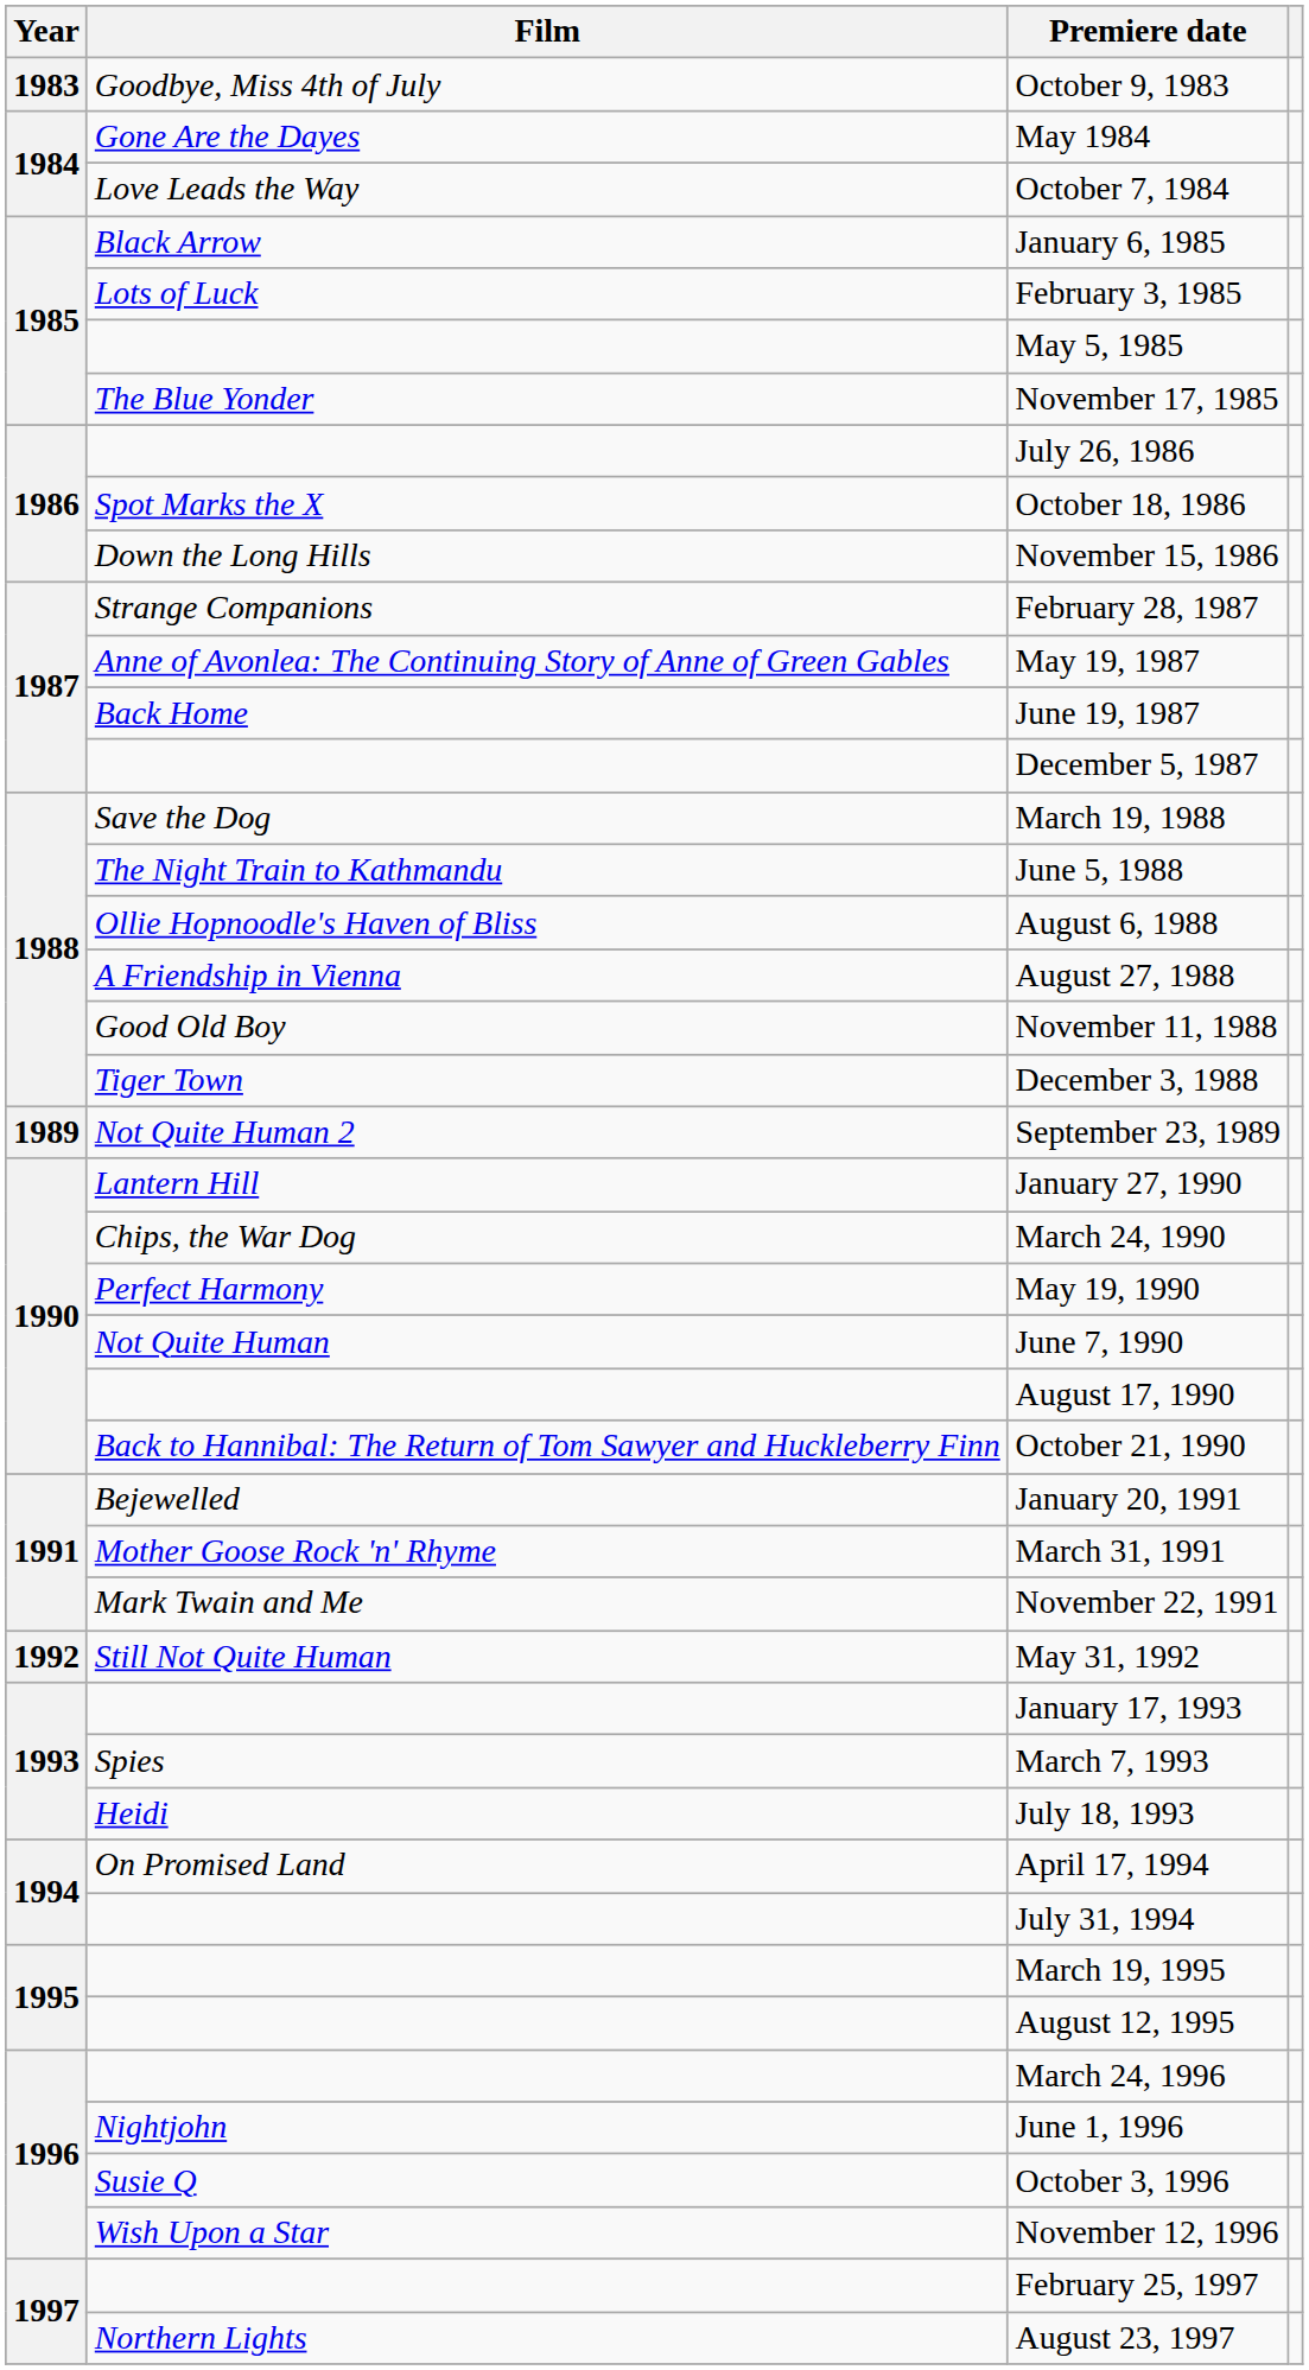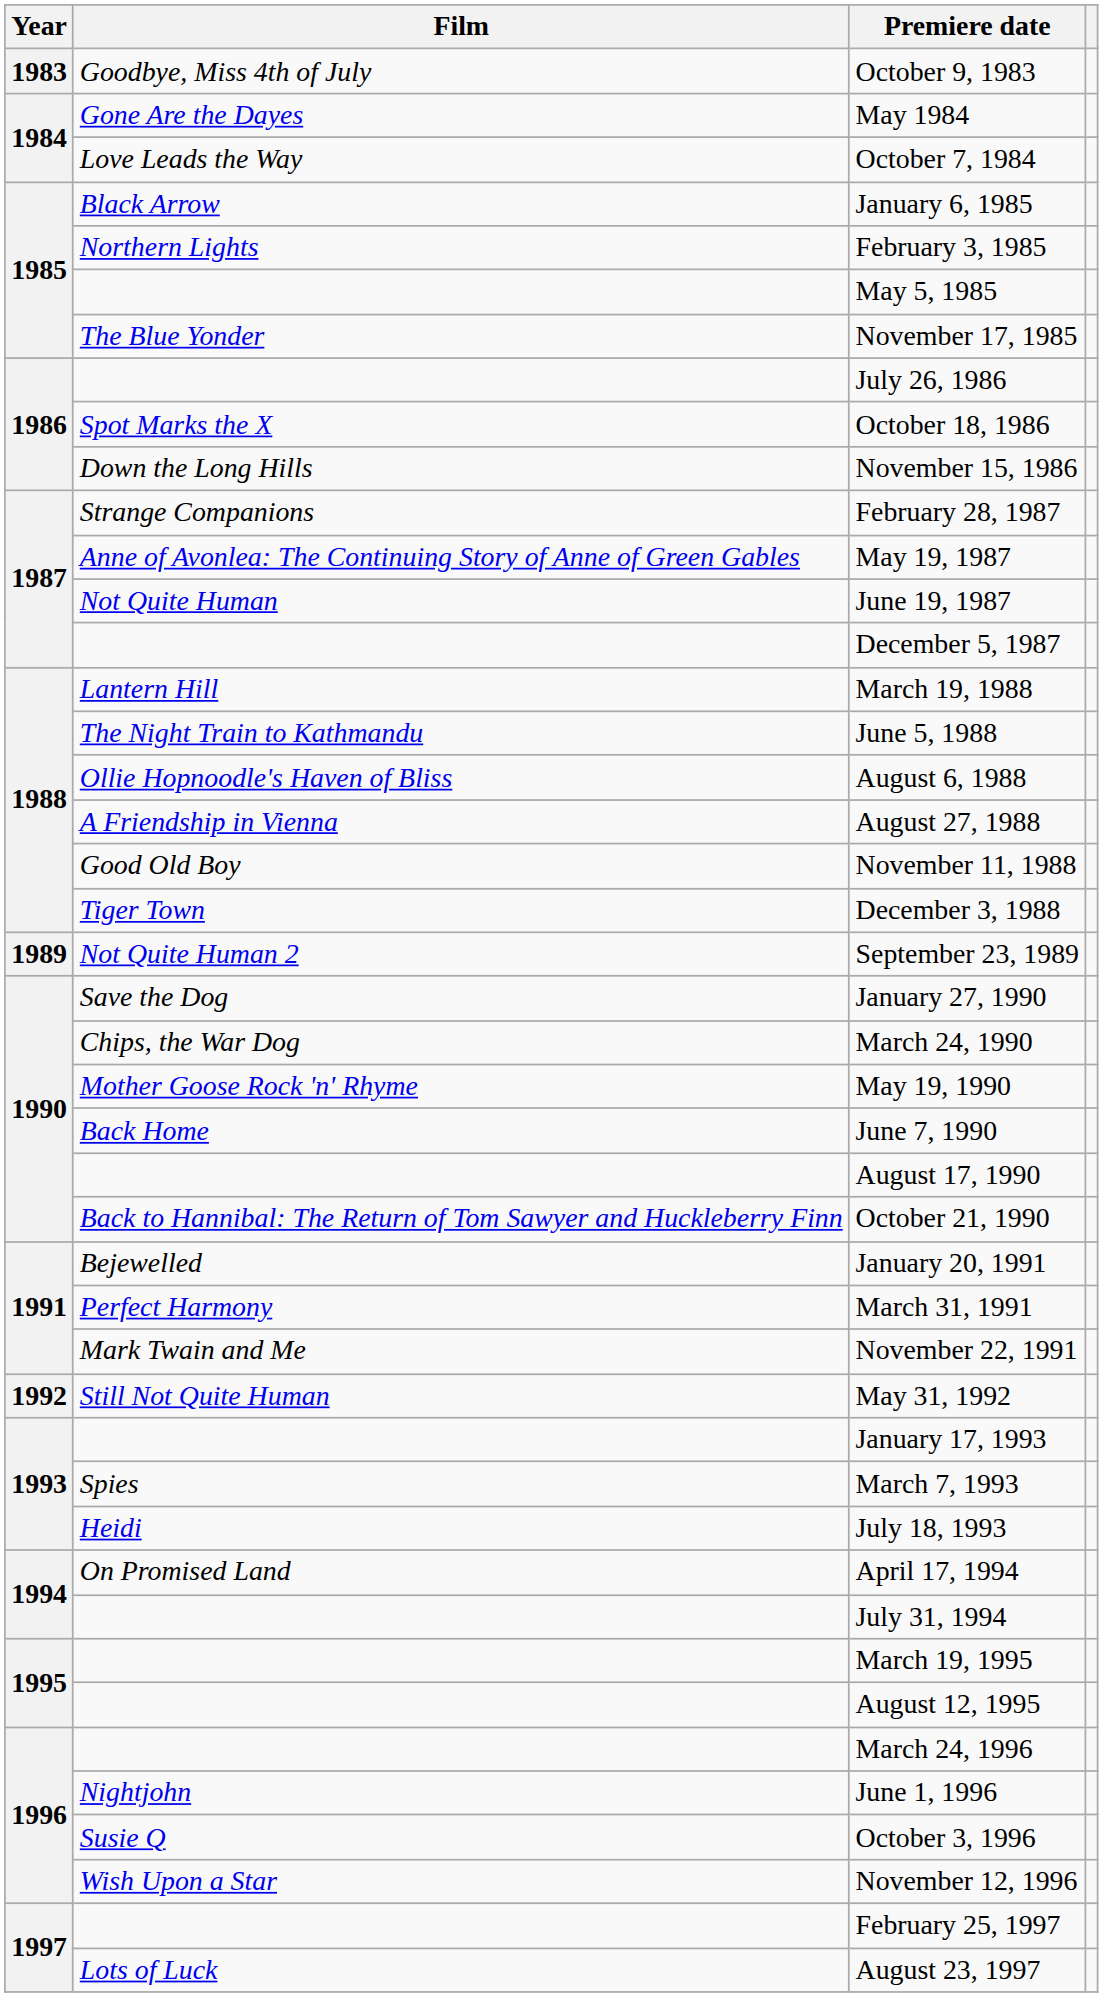February 3, 1985 | Film: Lots of Luck -> Northern Lights
June 19, 1987 | Film: Back Home -> Not Quite Human
March 19, 1988 | Film: Save the Dog -> Lantern Hill
January 27, 1990 | Film: Lantern Hill -> Save the Dog
May 19, 1990 | Film: Perfect Harmony -> Mother Goose Rock 'n' Rhyme
June 7, 1990 | Film: Not Quite Human -> Back Home
March 31, 1991 | Film: Mother Goose Rock 'n' Rhyme -> Perfect Harmony
August 23, 1997 | Film: Northern Lights -> Lots of Luck
